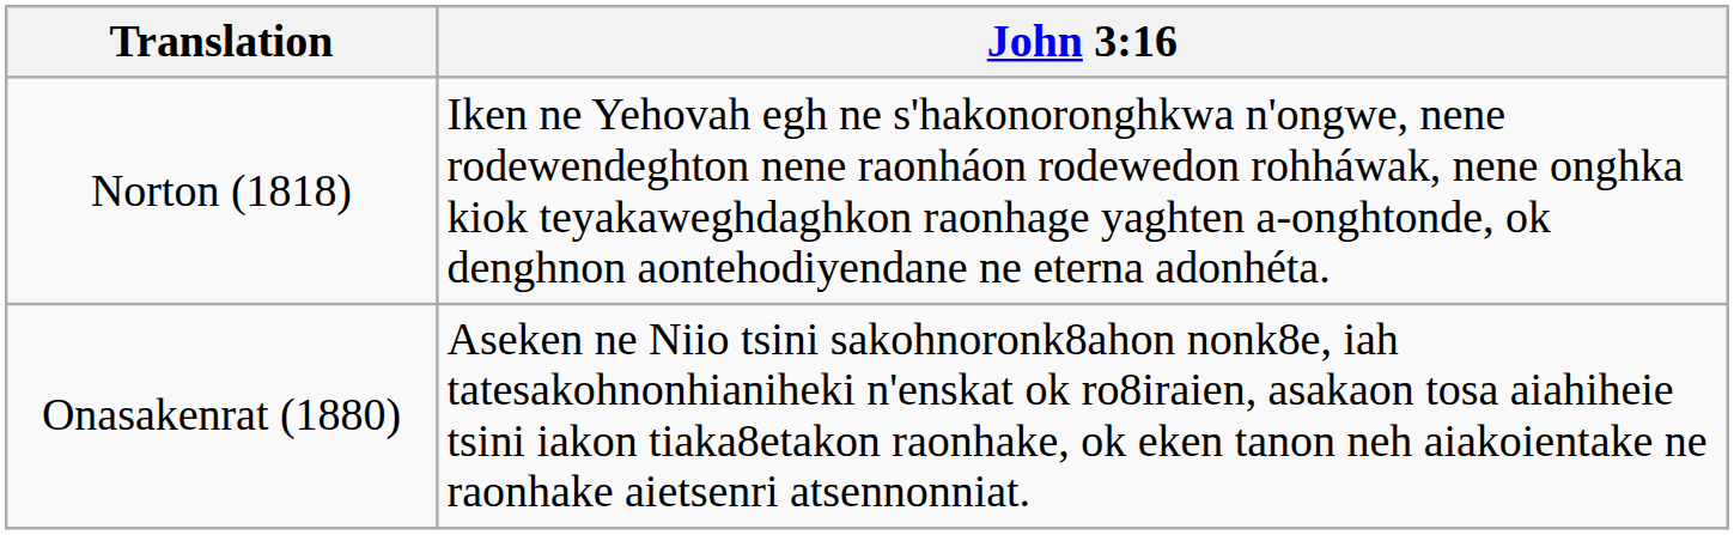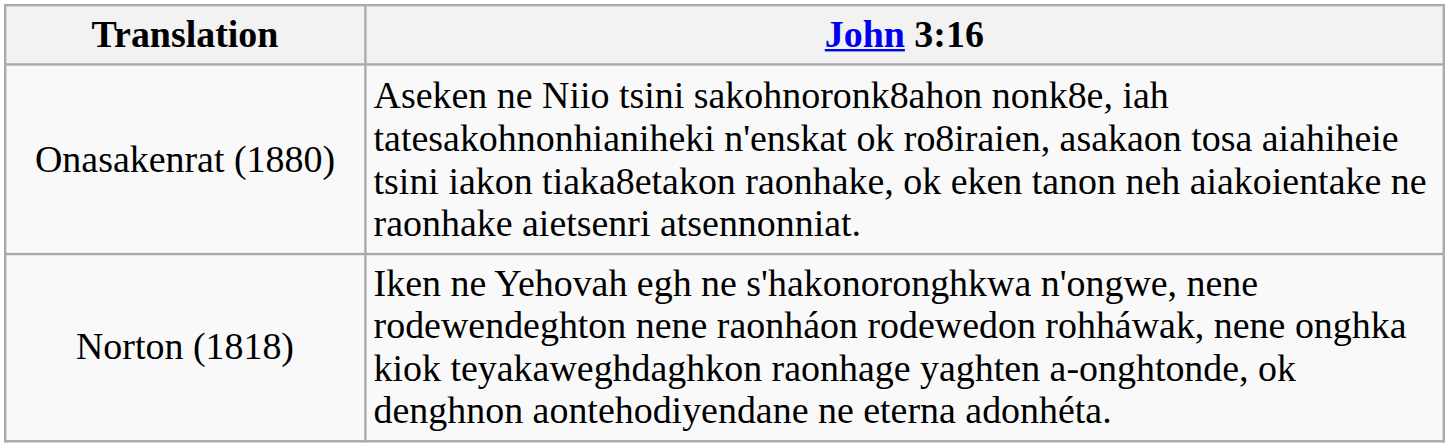rows swapped: Norton (1818) <-> Onasakenrat (1880)
